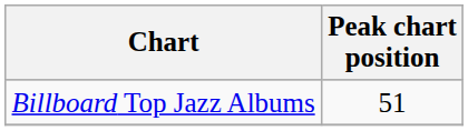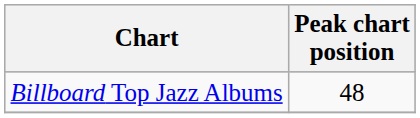Billboard Top Jazz Albums | Peak chart position: 51 -> 48
